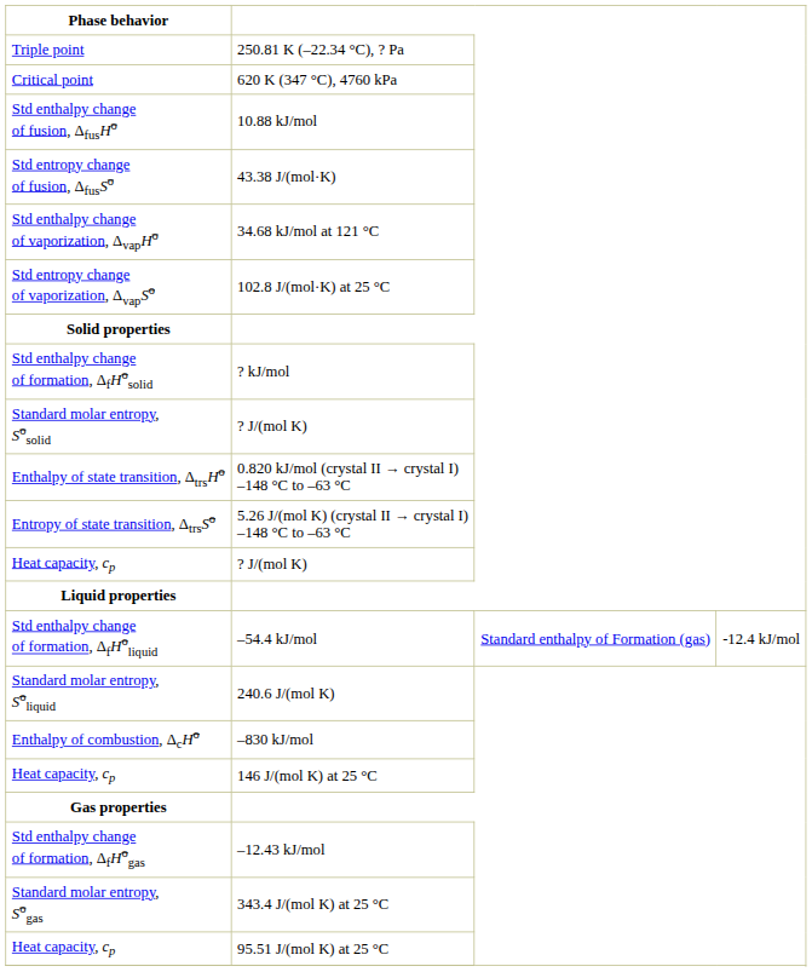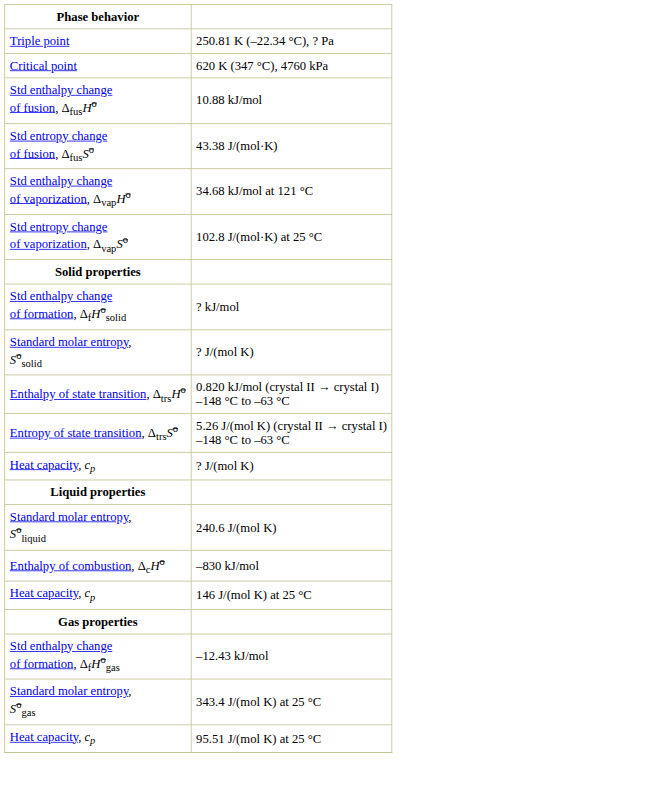- row: Std enthalpy change of formation, ΔfHoliquid | –54.4 kJ/mol | Standard enthalpy of Formation (gas) | -12.4 kJ/mol
